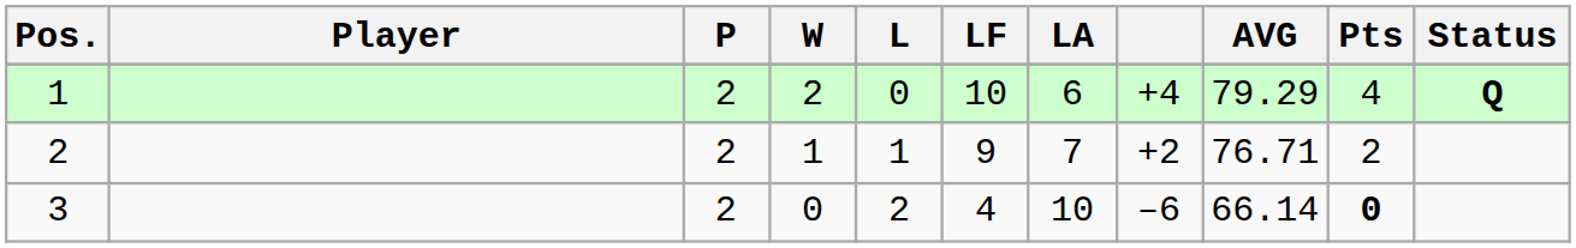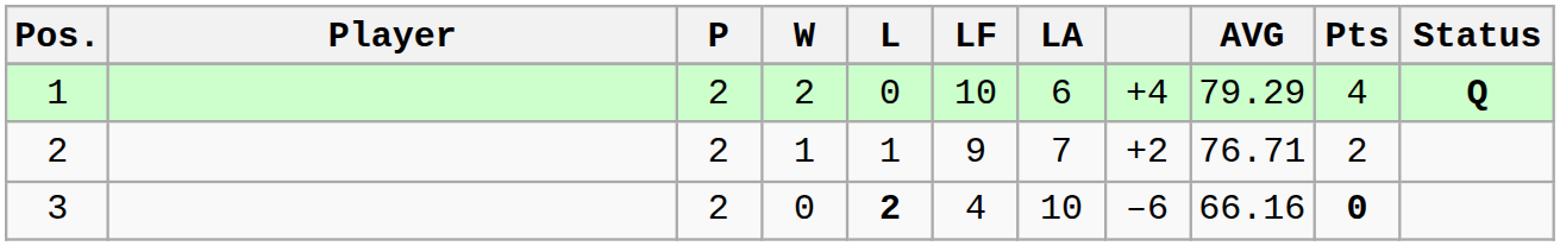3 | L: normal -> bold
3 | AVG: 66.14 -> 66.16
